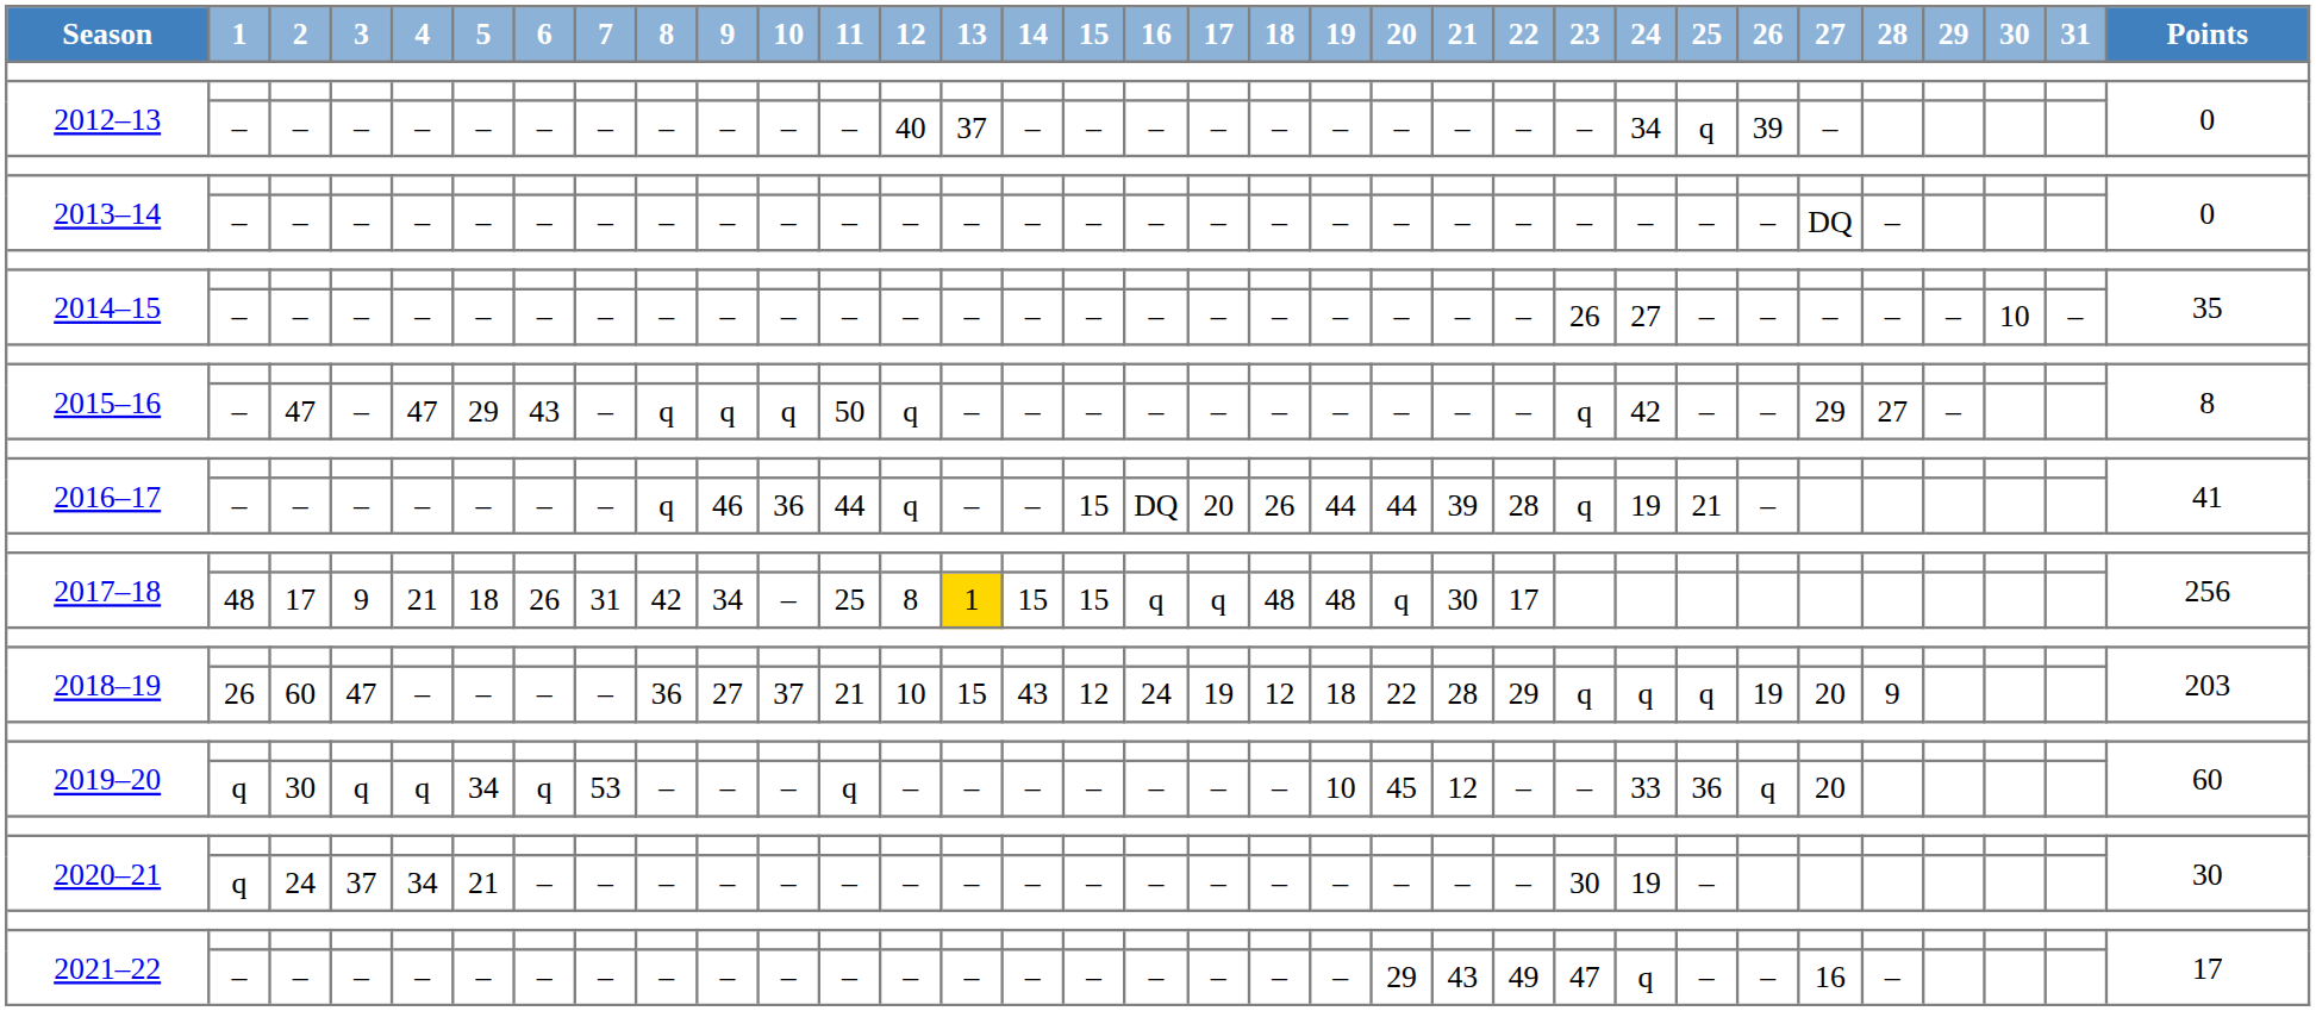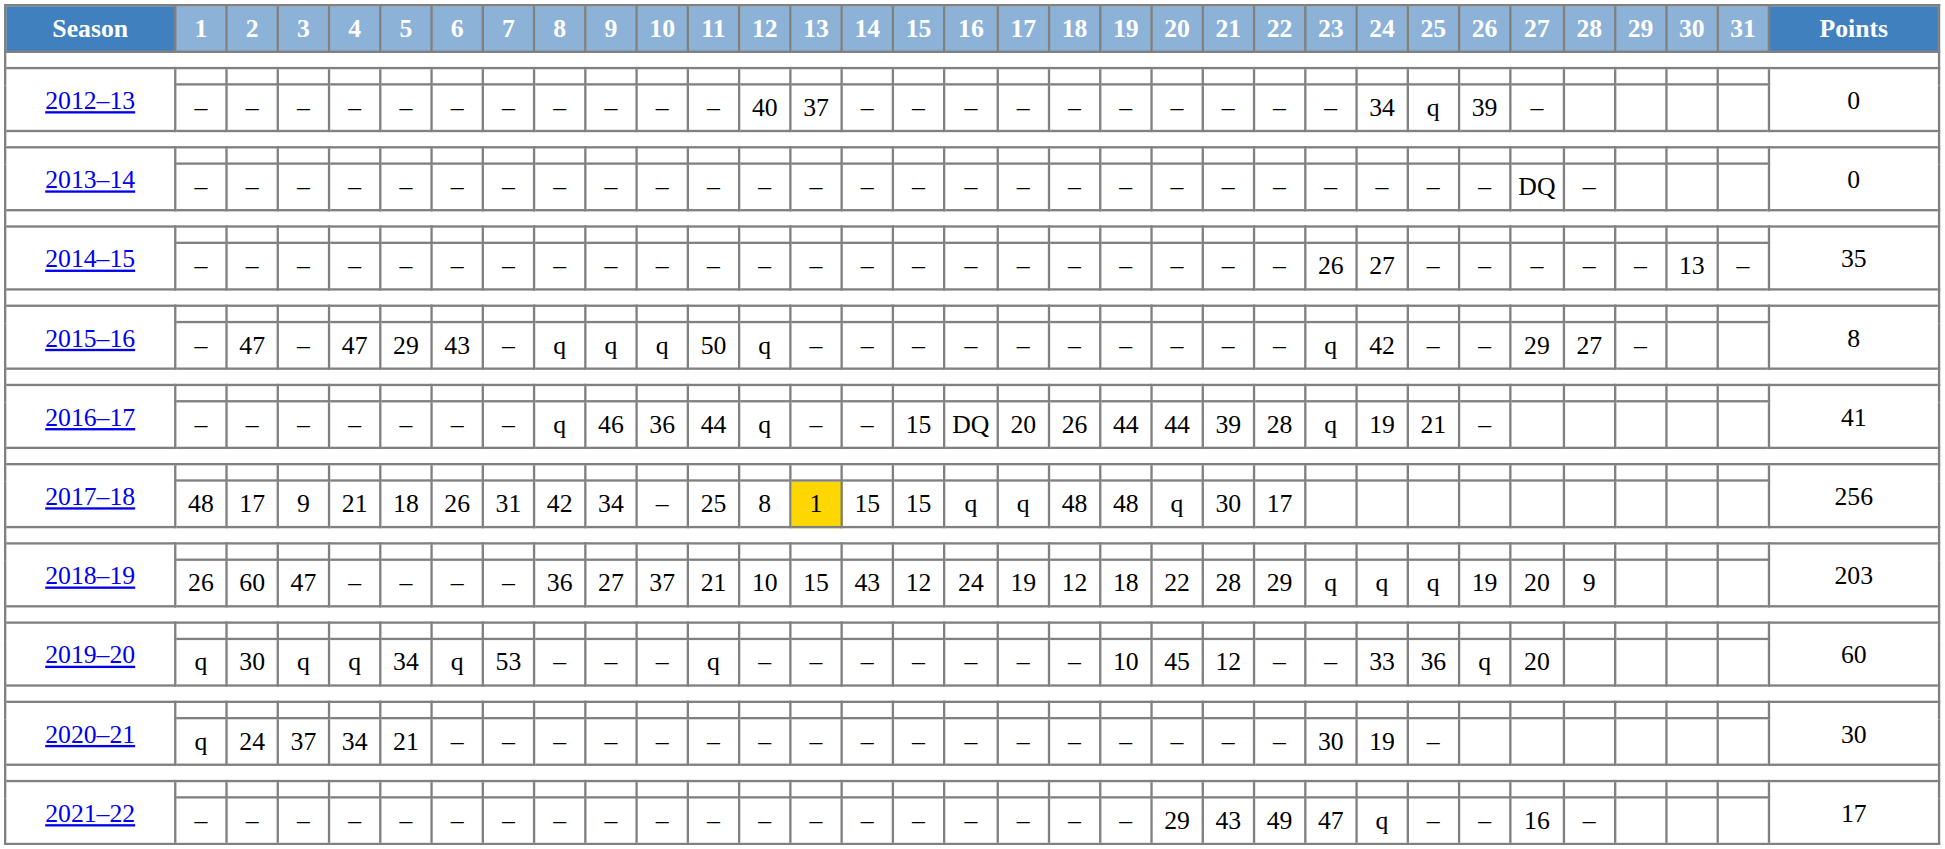2014–15 / – | 30: 10 -> 13
